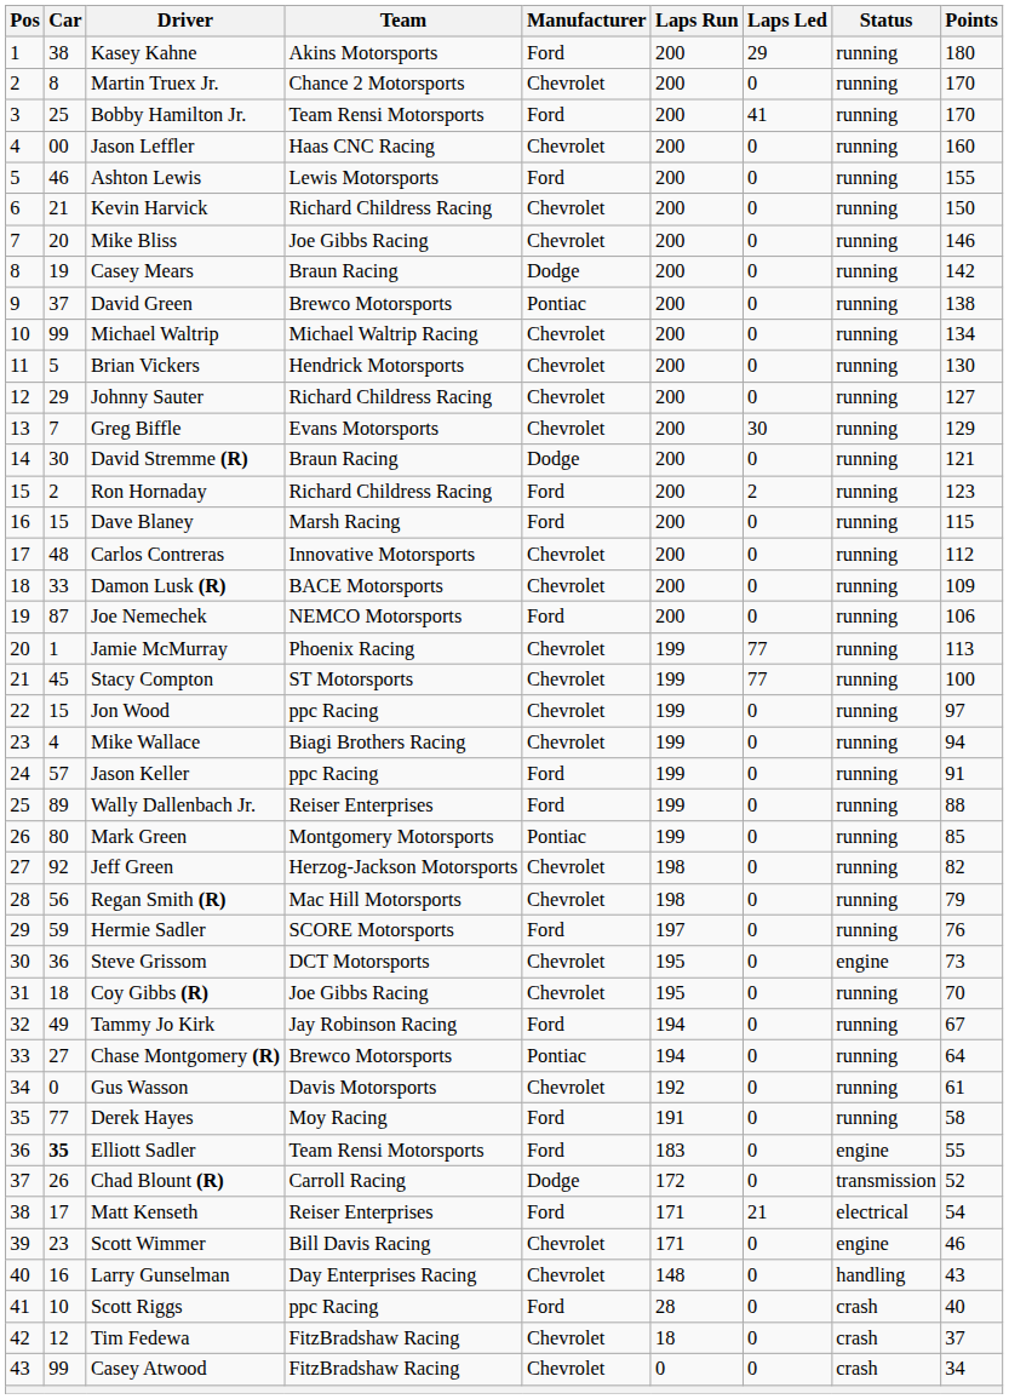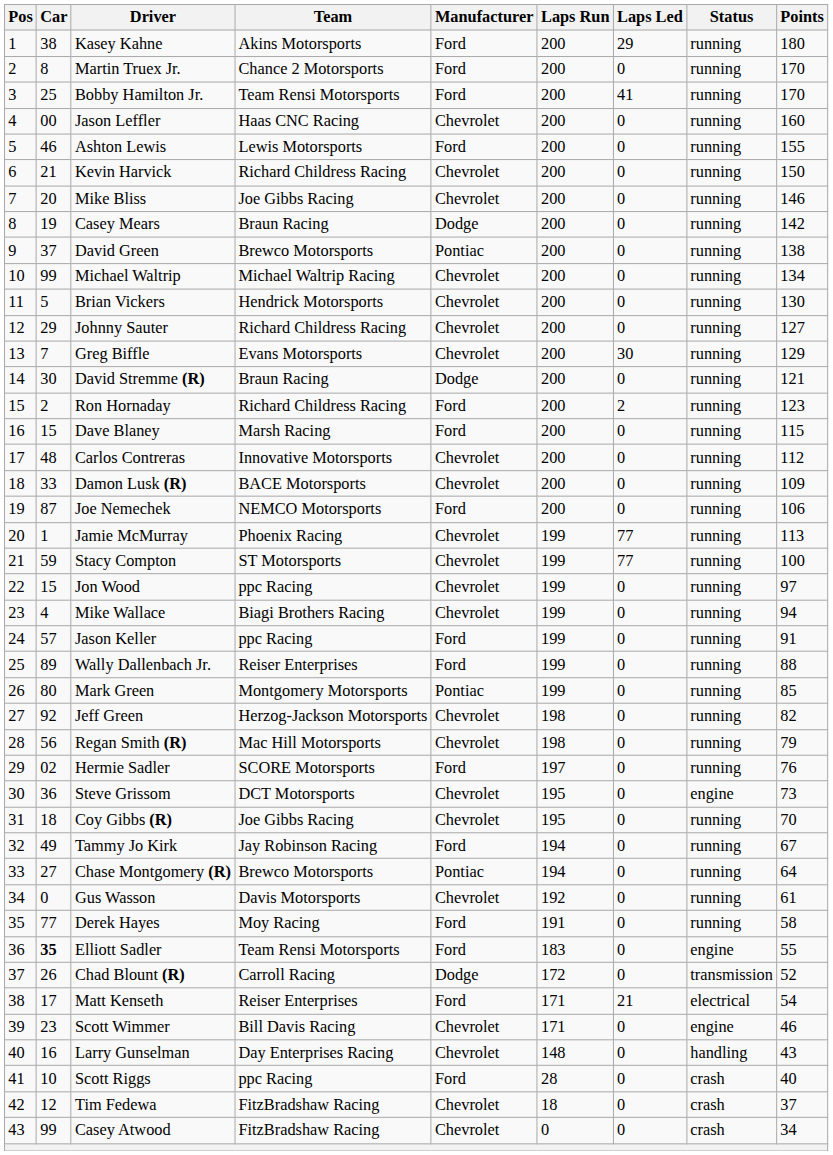Martin Truex Jr. | Manufacturer: Chevrolet -> Ford
Stacy Compton | Car: 45 -> 59
Hermie Sadler | Car: 59 -> 02
